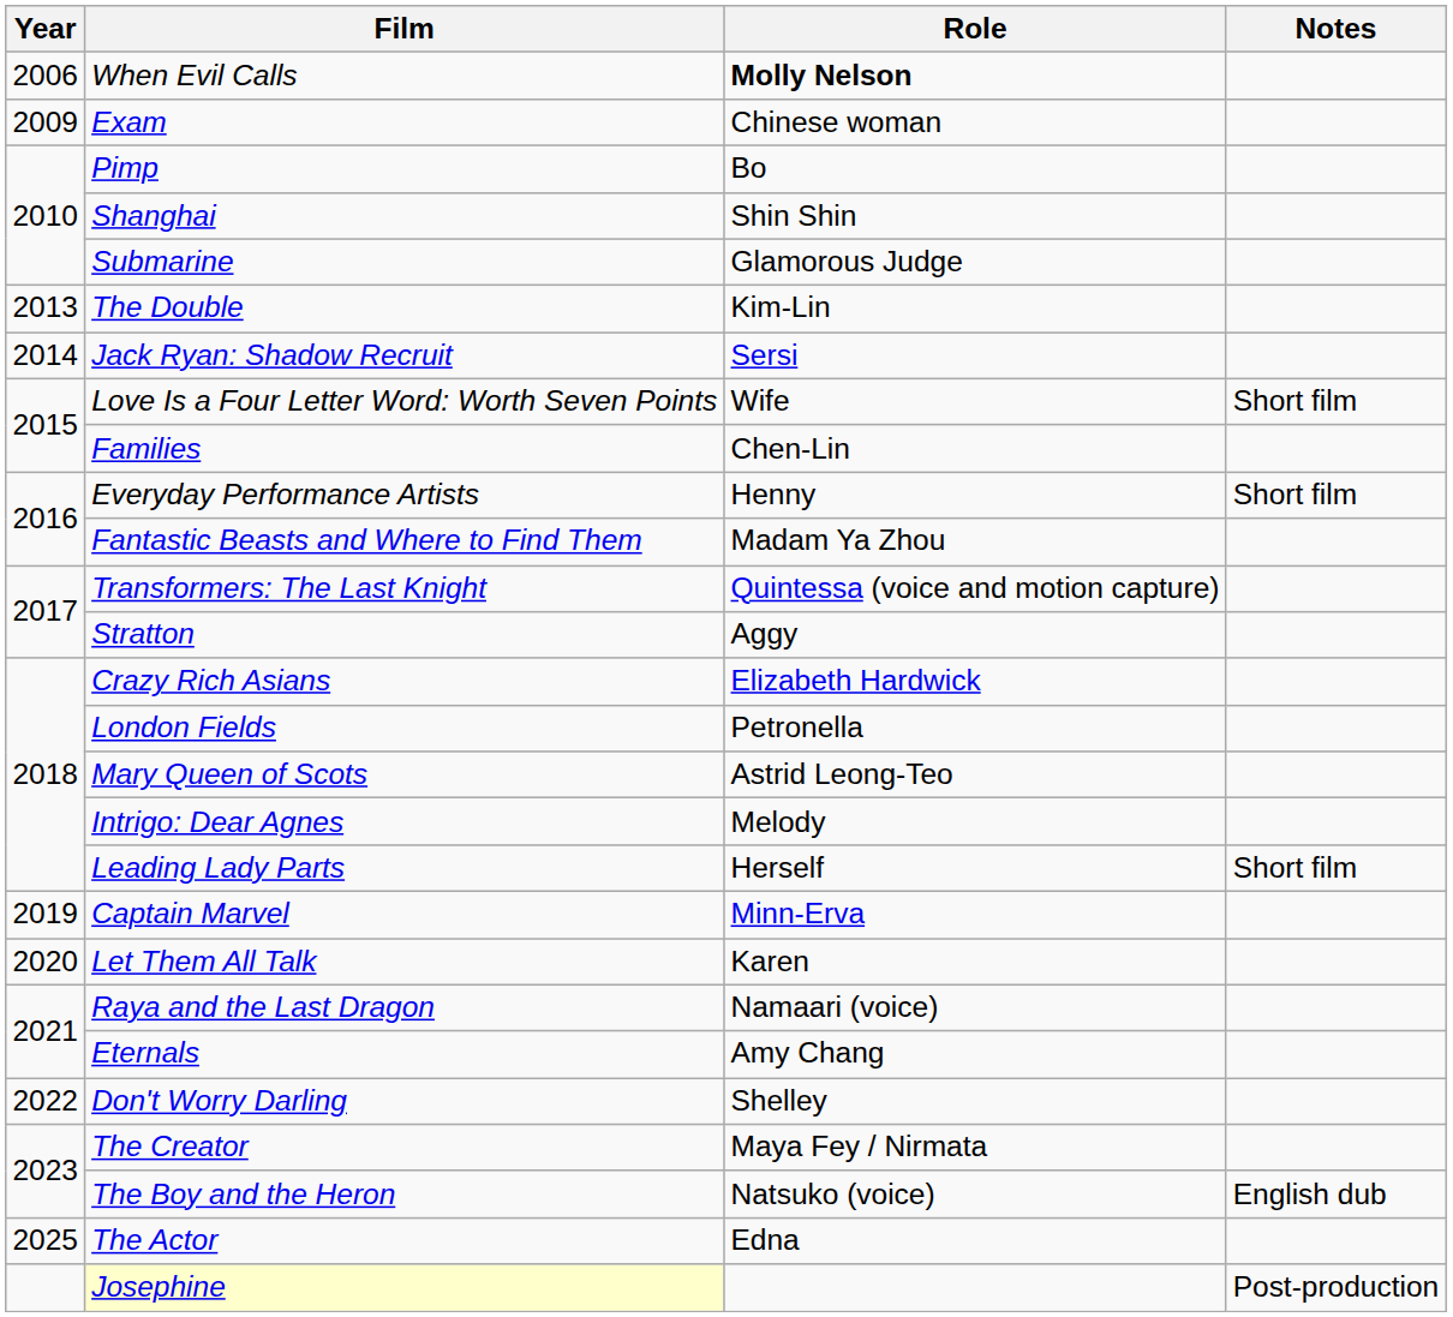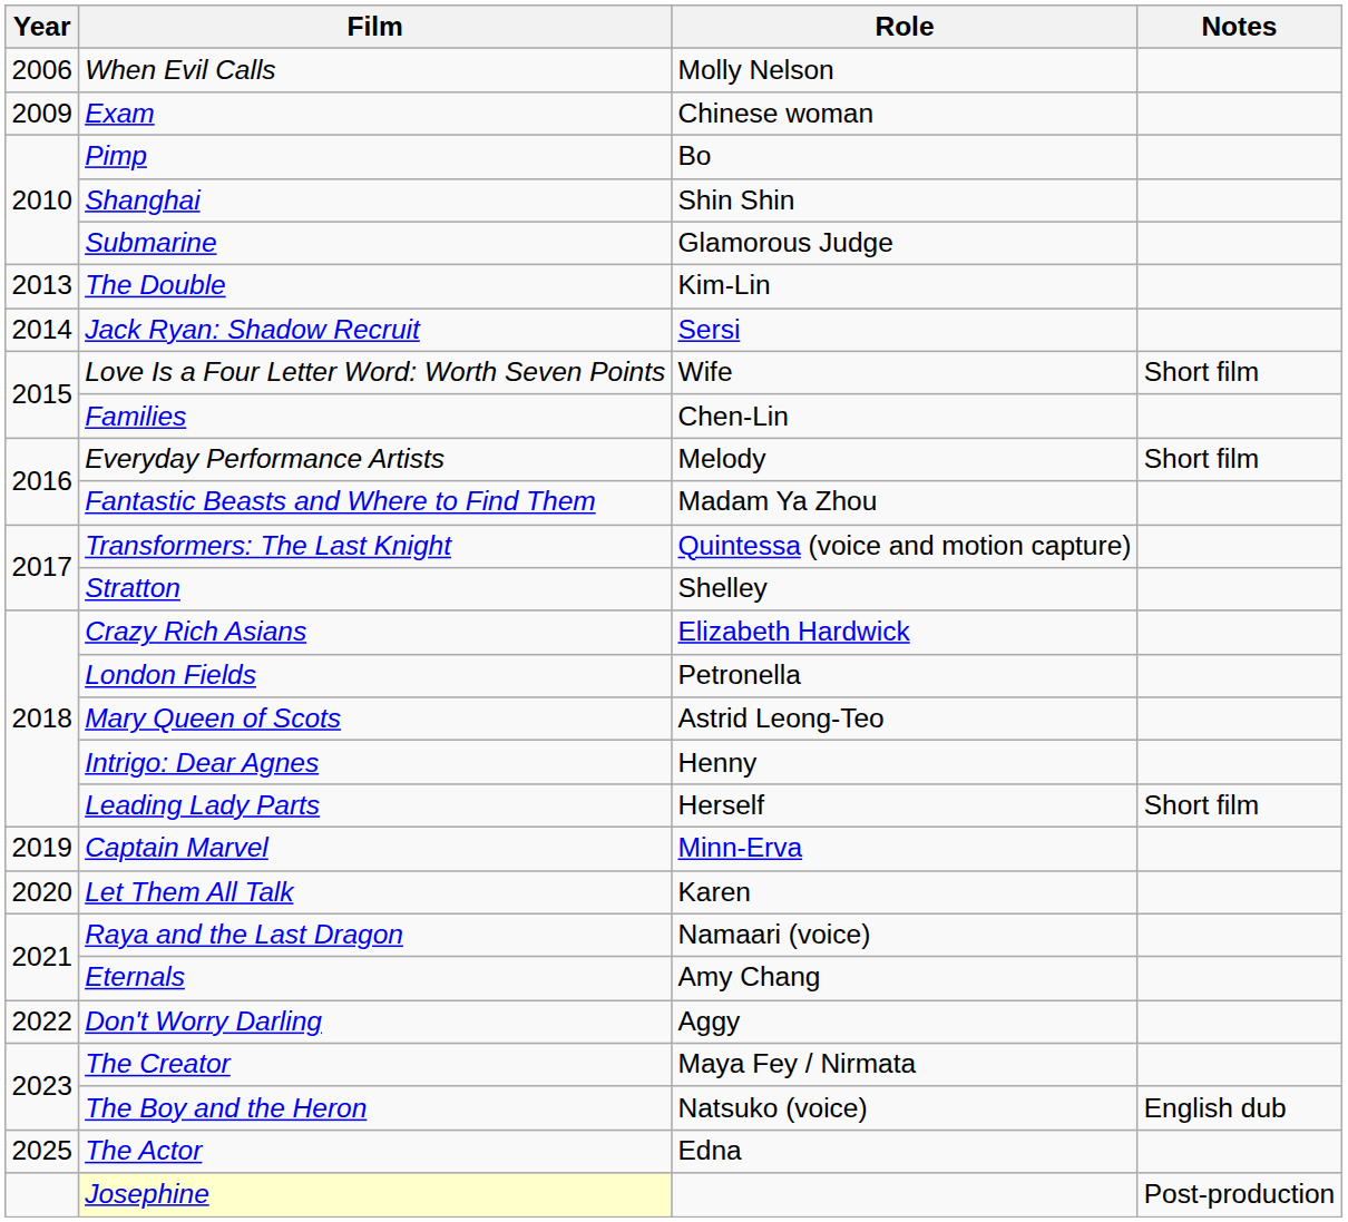When Evil Calls | Role: bold -> normal
Everyday Performance Artists | Role: Henny -> Melody
Stratton | Role: Aggy -> Shelley
Intrigo: Dear Agnes | Role: Melody -> Henny
Don't Worry Darling | Role: Shelley -> Aggy
